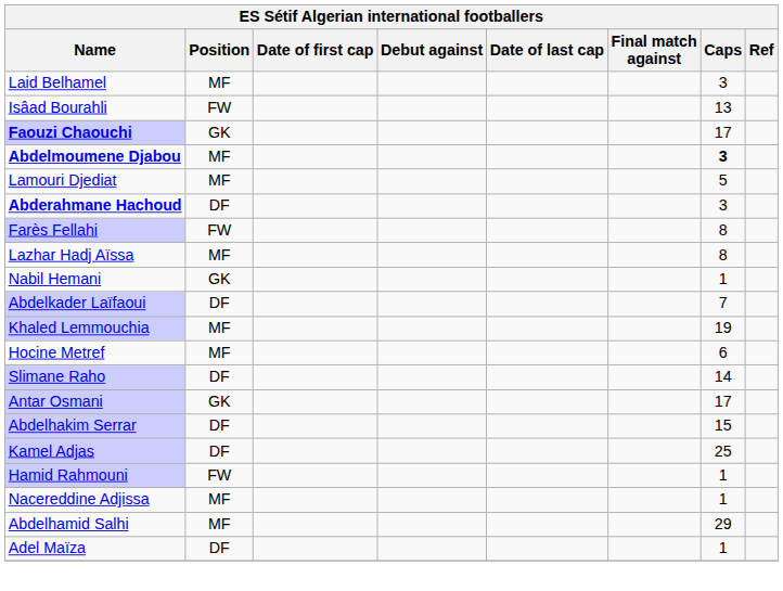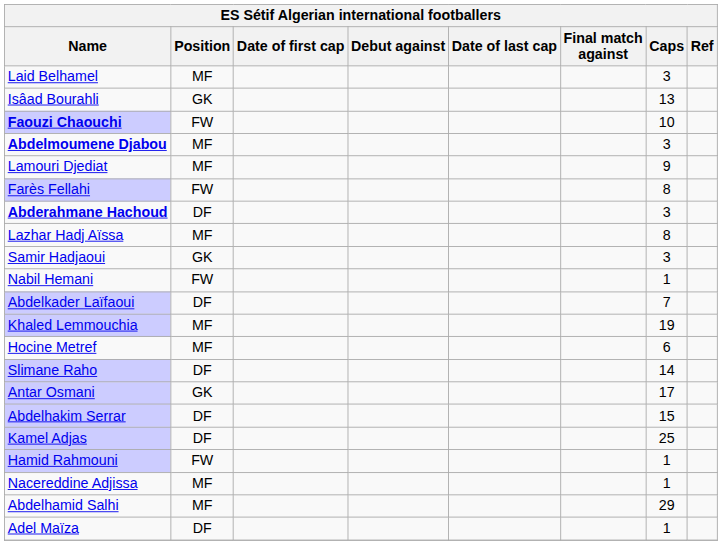Isâad Bourahli | Position: FW -> GK
Faouzi Chaouchi | Position: GK -> FW
Faouzi Chaouchi | Caps: 17 -> 10
Abdelmoumene Djabou | Caps: bold -> normal
Lamouri Djediat | Caps: 5 -> 9
rows swapped: Farès Fellahi <-> Abderahmane Hachoud
+ row: Samir Hadjaoui | GK | 3
Nabil Hemani | Position: GK -> FW
